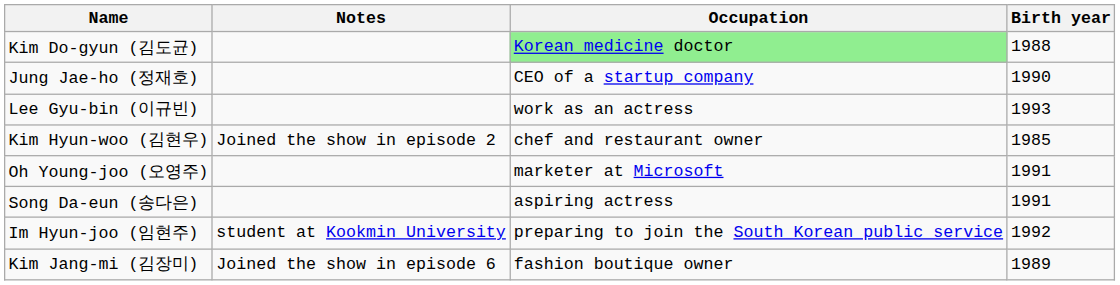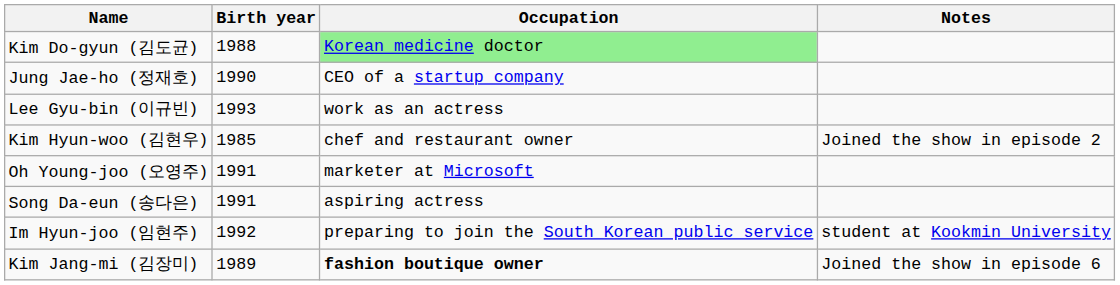columns swapped: Birth year <-> Notes
Kim Jang-mi (김장미) | Occupation: normal -> bold
